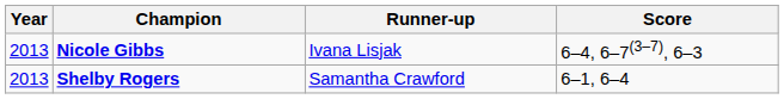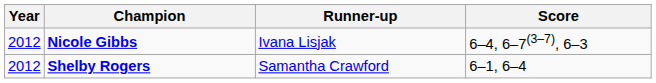Nicole Gibbs | Year: 2013 -> 2012
Shelby Rogers | Year: 2013 -> 2012
